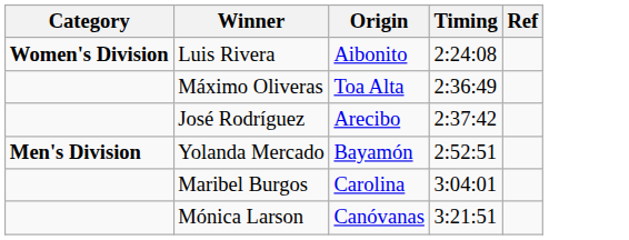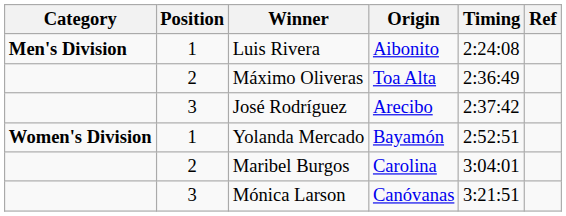+ column: Position | 1 | 2 | 3 | 1 | 2 | 3
Luis Rivera | Category: Women's Division -> Men's Division
Yolanda Mercado | Category: Men's Division -> Women's Division
